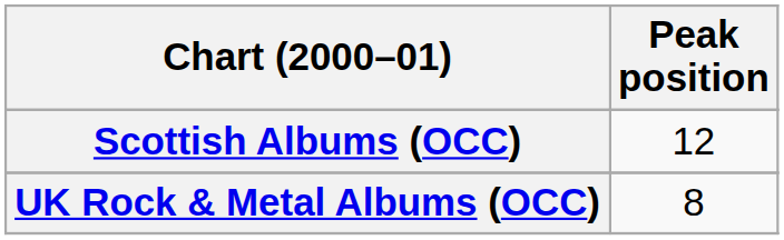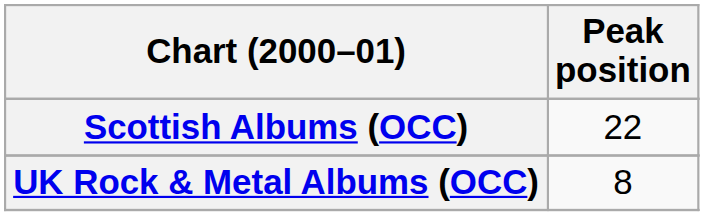Scottish Albums (OCC) | Peak position: 12 -> 22
